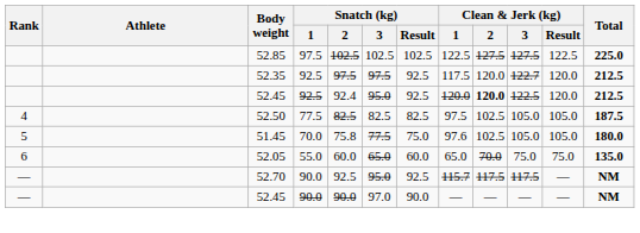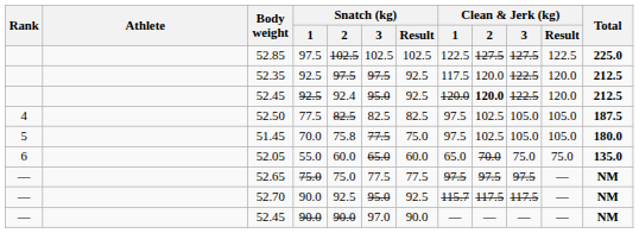52.35 | Clean & Jerk (kg) / 3: 122.7 -> 122.5
51.45 | Clean & Jerk (kg) / 1: 97.6 -> 97.5
+ row: — | 52.65 | 75.0 | 75.0 | 77.5 | 77.5 | 97.5 | 97.5 | 97.5 | — | NM
